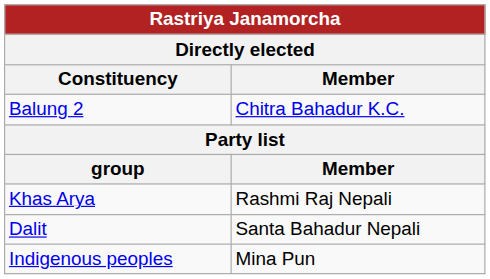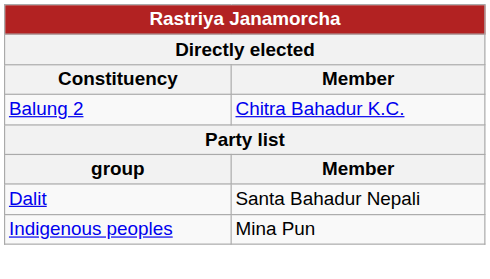- row: Khas Arya | Rashmi Raj Nepali
